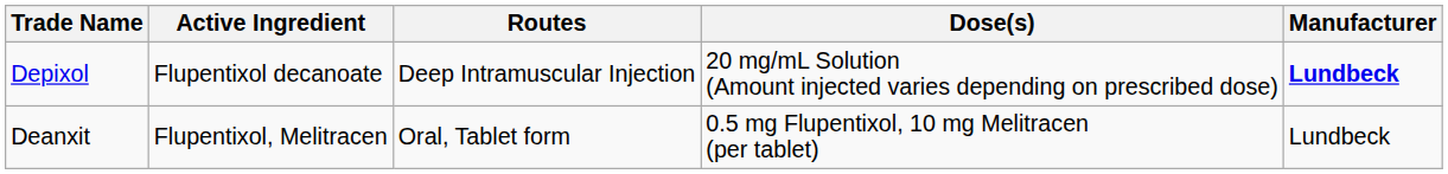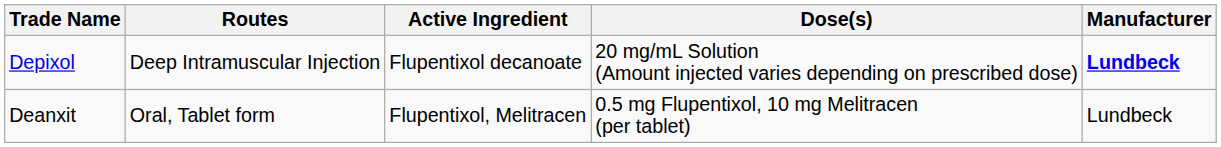columns swapped: Active Ingredient <-> Routes
